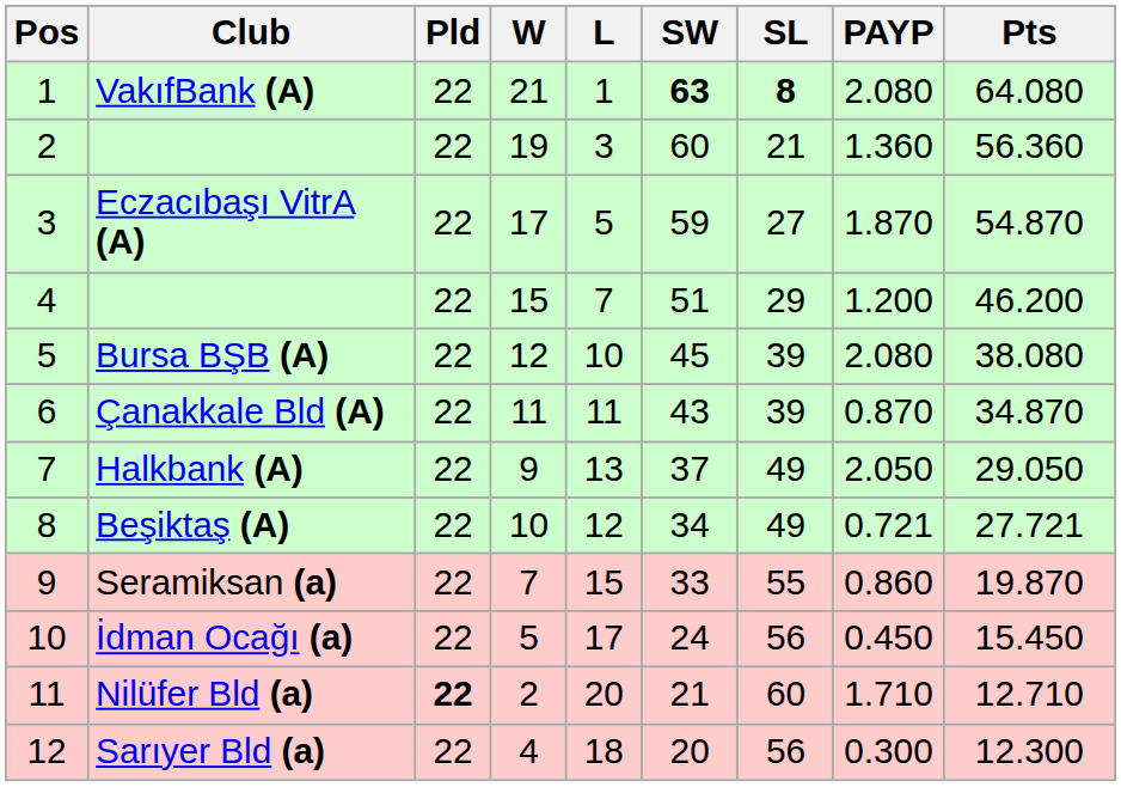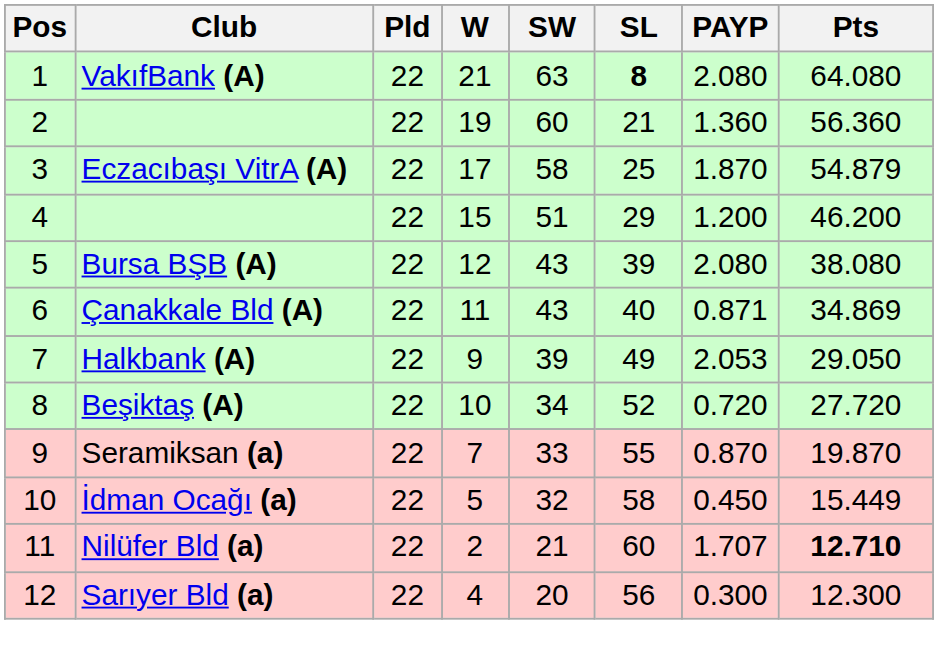- column: L | 1 | 3 | 5 | 7 | 10 | 11 | 13 | 12 | 15 | 17 | 20 | 18
VakıfBank (A) | SW: bold -> normal
Eczacıbaşı VitrA (A) | SW: 59 -> 58
Eczacıbaşı VitrA (A) | SL: 27 -> 25
Eczacıbaşı VitrA (A) | Pts: 54.870 -> 54.879
Bursa BŞB (A) | SW: 45 -> 43
Çanakkale Bld (A) | SL: 39 -> 40
Çanakkale Bld (A) | PAYP: 0.870 -> 0.871
Çanakkale Bld (A) | Pts: 34.870 -> 34.869
Halkbank (A) | SW: 37 -> 39
Halkbank (A) | PAYP: 2.050 -> 2.053
Beşiktaş (A) | SL: 49 -> 52
Beşiktaş (A) | PAYP: 0.721 -> 0.720
Beşiktaş (A) | Pts: 27.721 -> 27.720
Seramiksan (a) | PAYP: 0.860 -> 0.870
İdman Ocağı (a) | SW: 24 -> 32
İdman Ocağı (a) | SL: 56 -> 58
İdman Ocağı (a) | Pts: 15.450 -> 15.449
Nilüfer Bld (a) | Pld: bold -> normal
Nilüfer Bld (a) | PAYP: 1.710 -> 1.707
Nilüfer Bld (a) | Pts: normal -> bold
